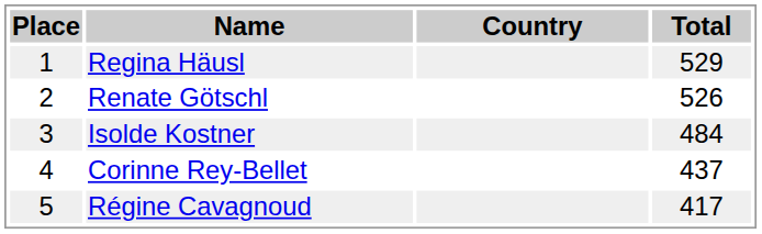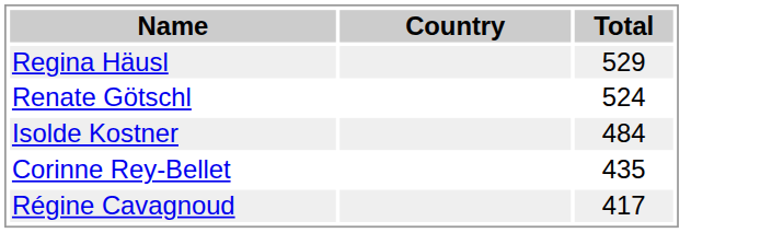- column: Place | 1 | 2 | 3 | 4 | 5
Renate Götschl | Total: 526 -> 524
Corinne Rey-Bellet | Total: 437 -> 435
